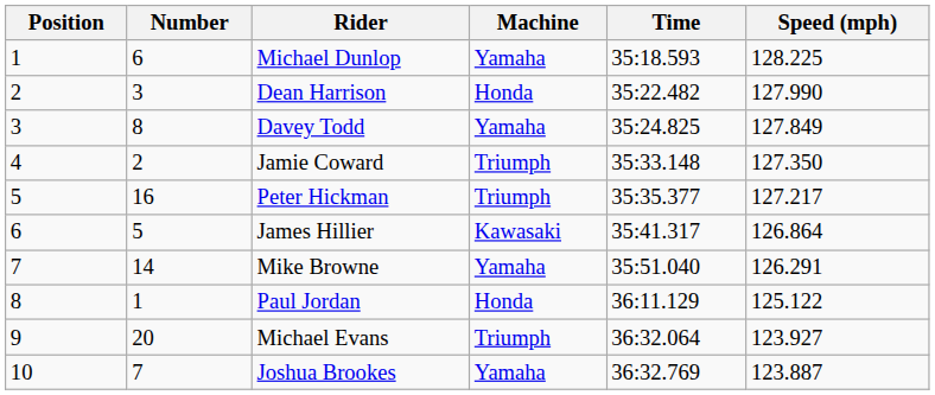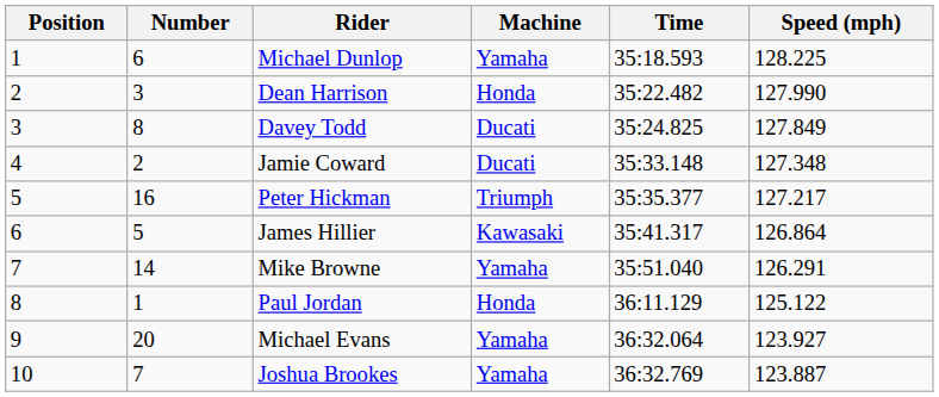Davey Todd | Machine: Yamaha -> Ducati
Jamie Coward | Machine: Triumph -> Ducati
Jamie Coward | Speed (mph): 127.350 -> 127.348
Michael Evans | Machine: Triumph -> Yamaha
